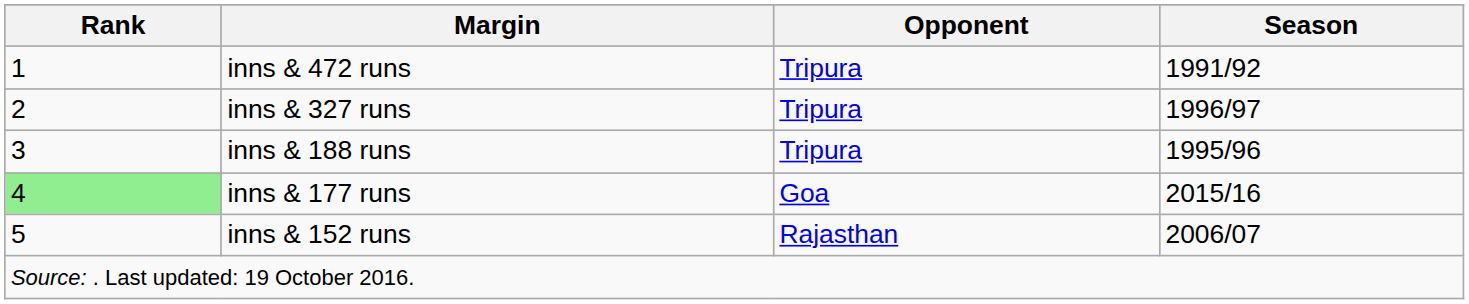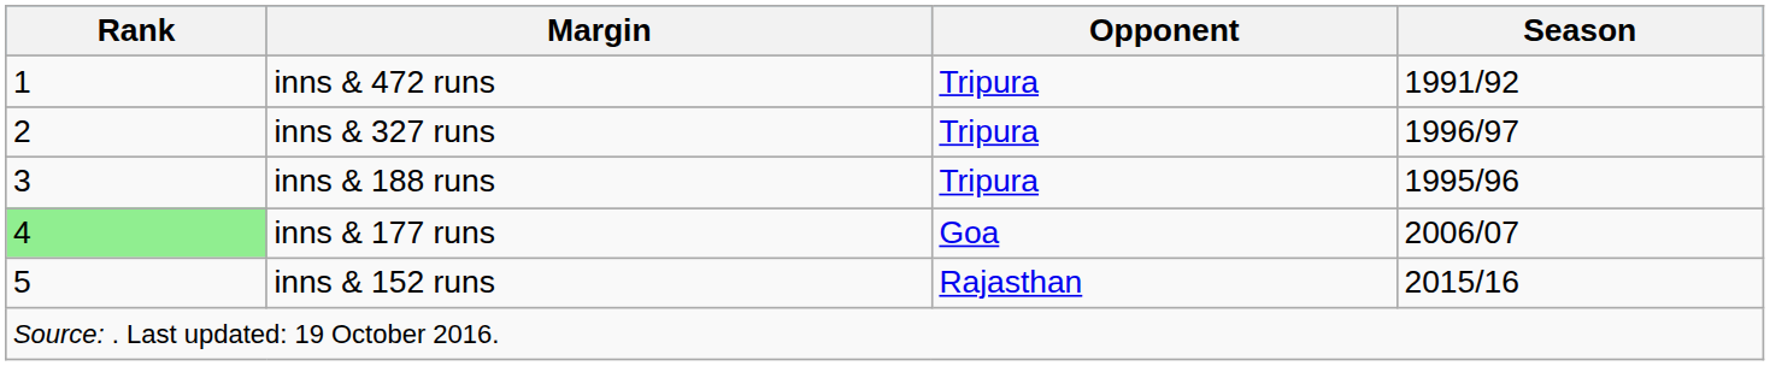inns & 177 runs | Season: 2015/16 -> 2006/07
inns & 152 runs | Season: 2006/07 -> 2015/16
